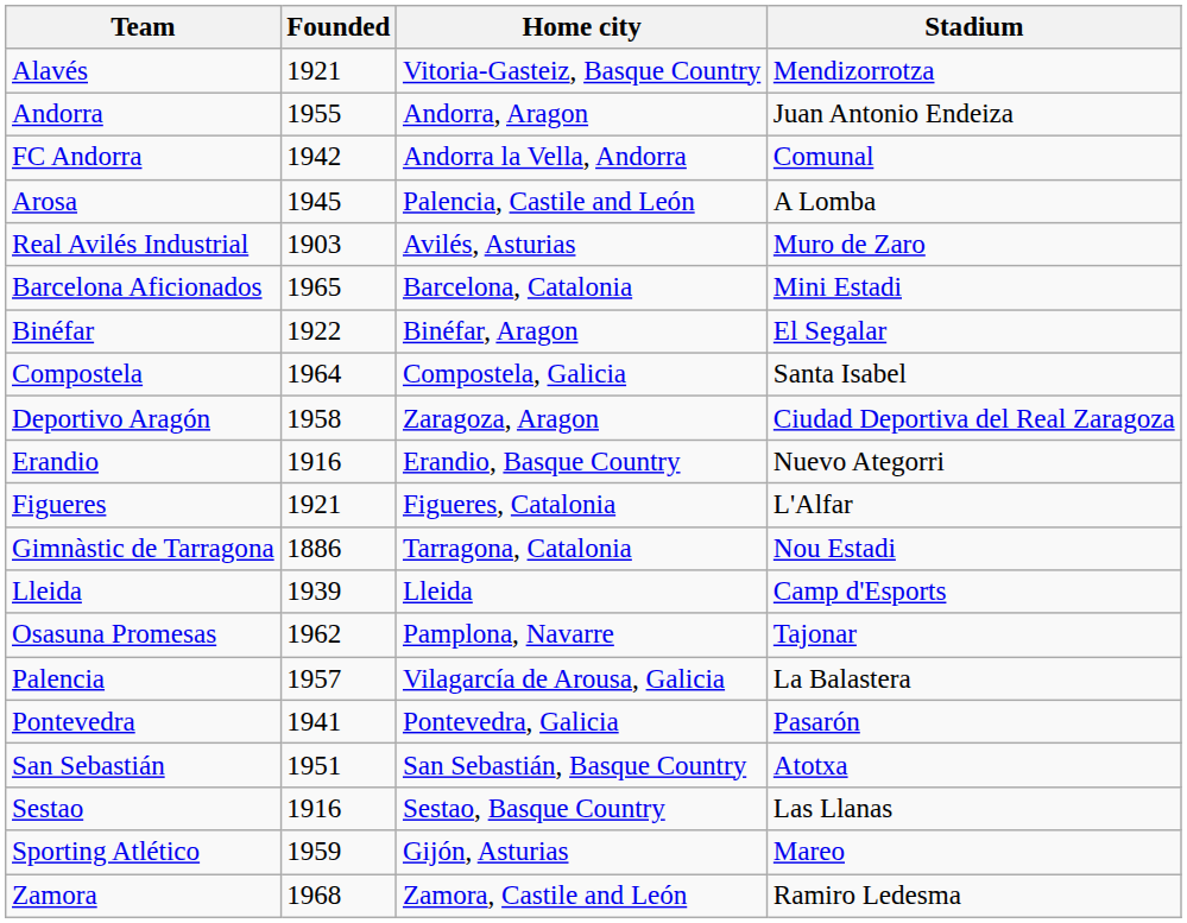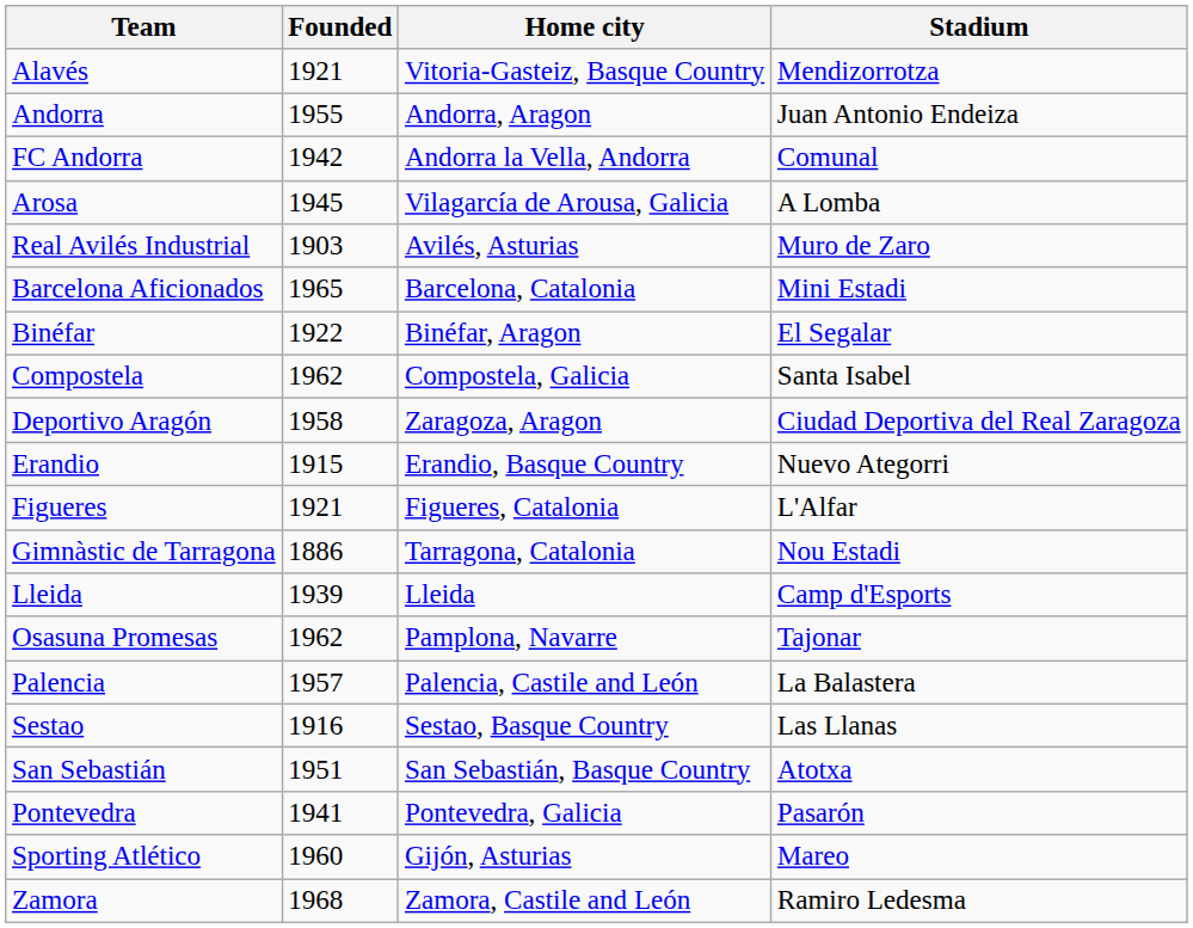Arosa | Home city: Palencia, Castile and León -> Vilagarcía de Arousa, Galicia
Compostela | Founded: 1964 -> 1962
Erandio | Founded: 1916 -> 1915
Palencia | Home city: Vilagarcía de Arousa, Galicia -> Palencia, Castile and León
rows swapped: Pontevedra <-> Sestao
Sporting Atlético | Founded: 1959 -> 1960
